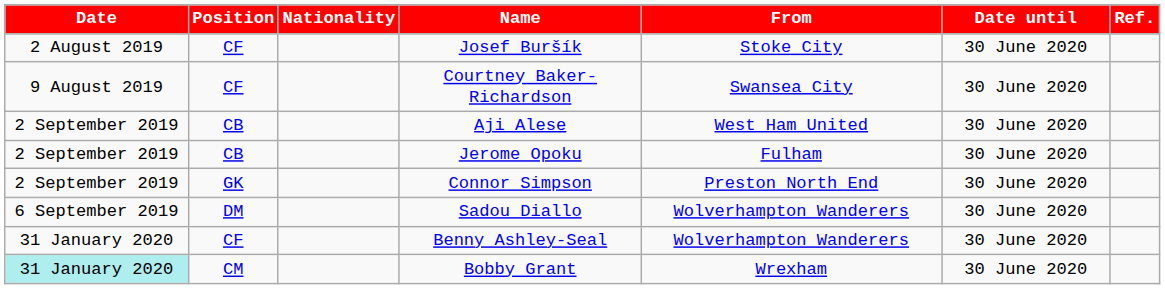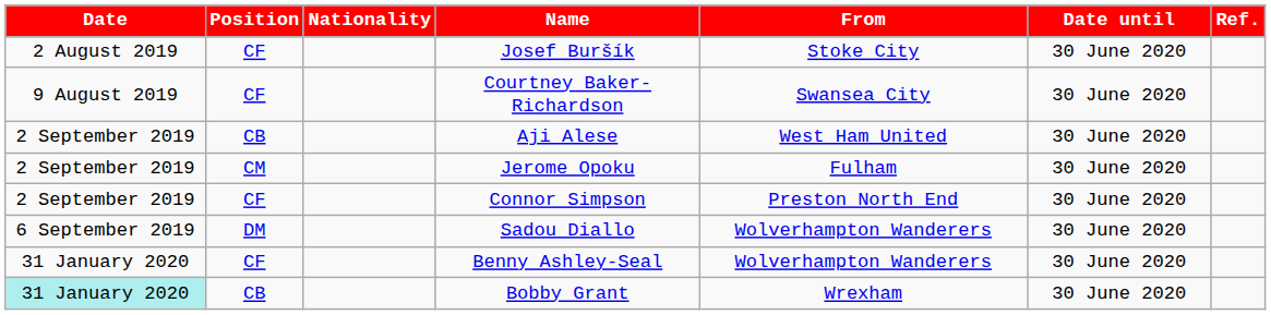Jerome Opoku | Position: CB -> CM
Connor Simpson | Position: GK -> CF
Bobby Grant | Position: CM -> CB
